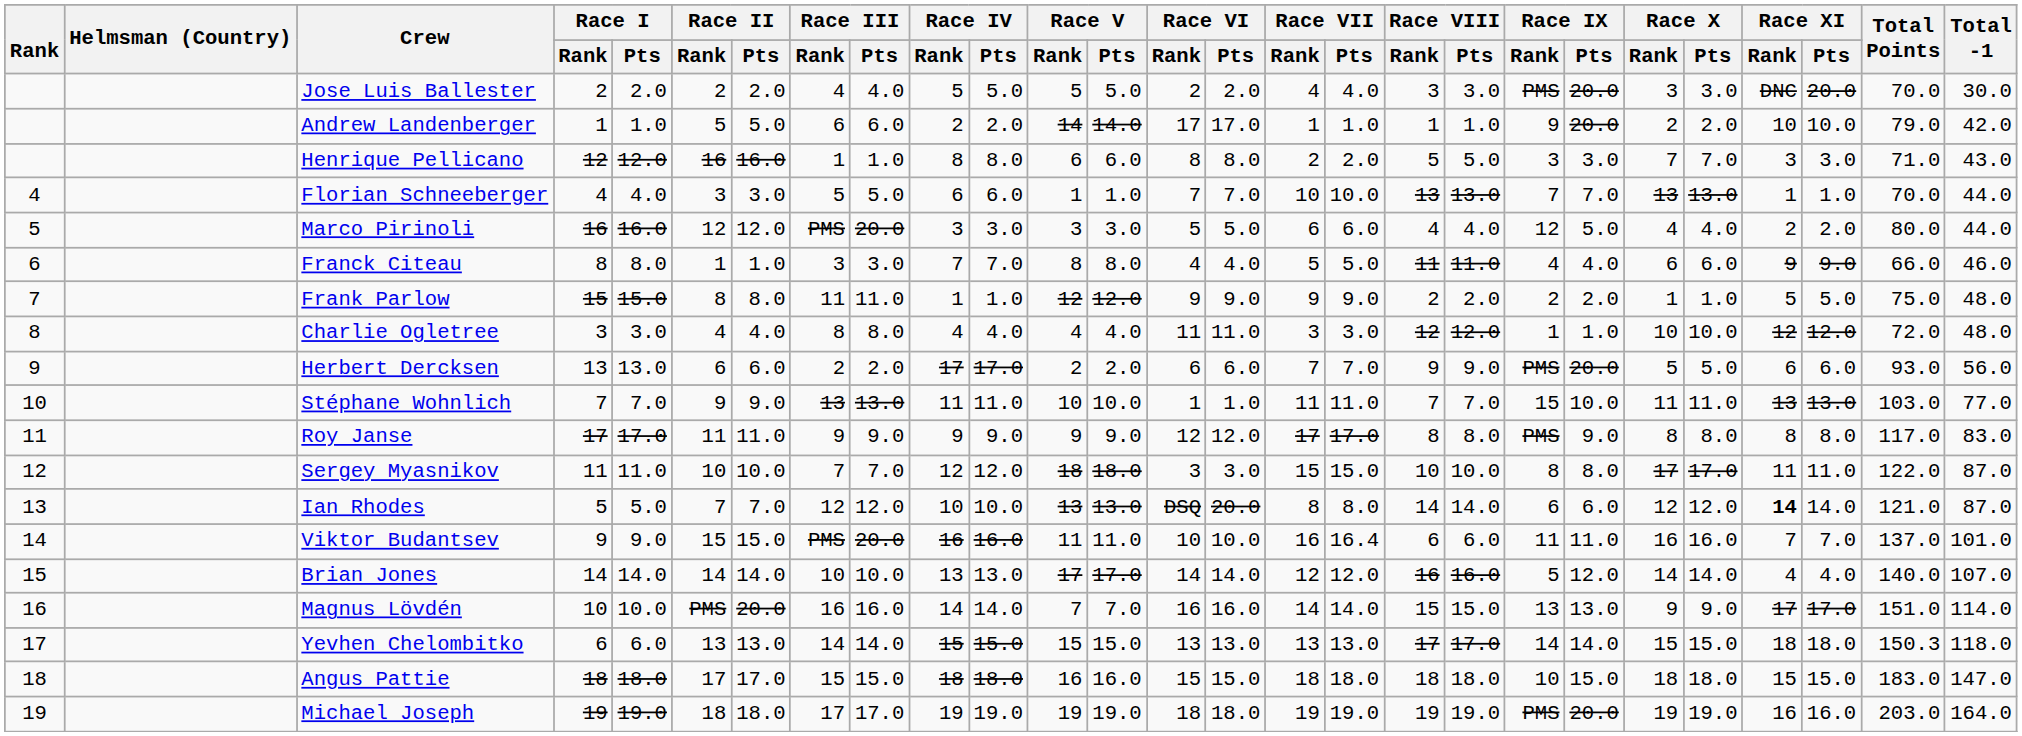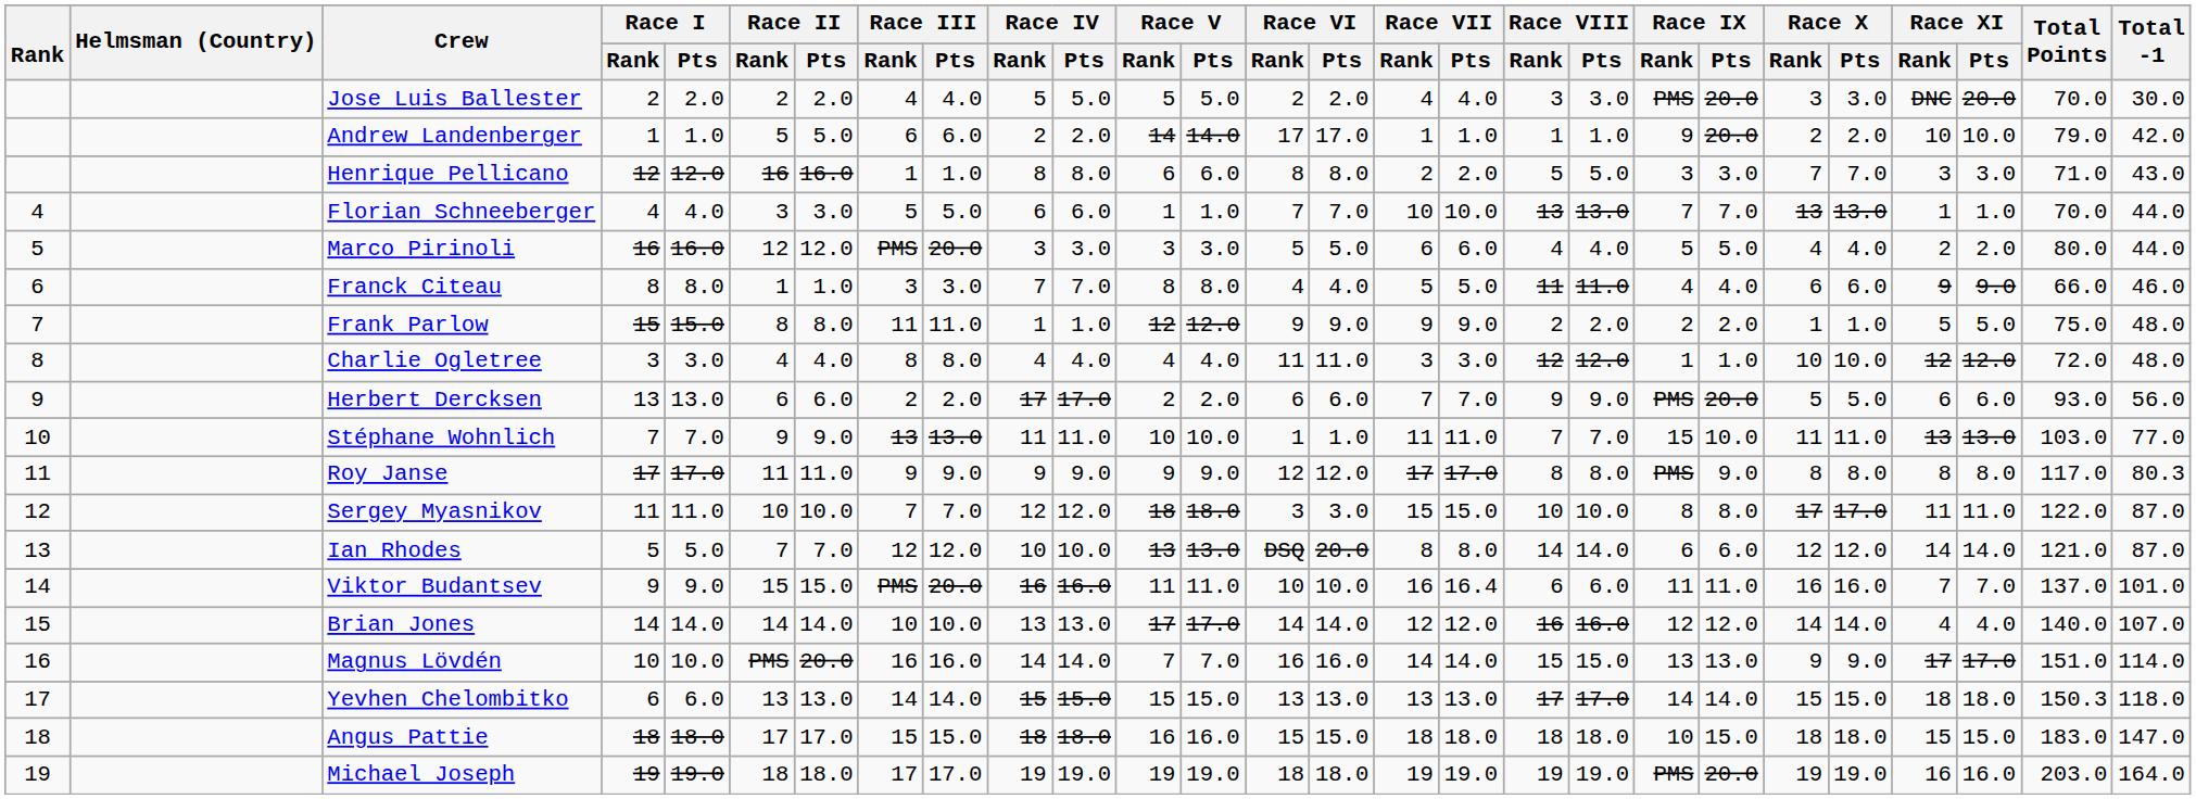Marco Pirinoli | Race IX / Rank: 12 -> 5
Roy Janse | Total -1: 83.0 -> 80.3
Ian Rhodes | Race XI / Rank: bold -> normal
Brian Jones | Race IX / Rank: 5 -> 12
